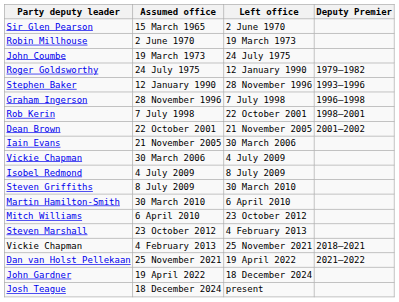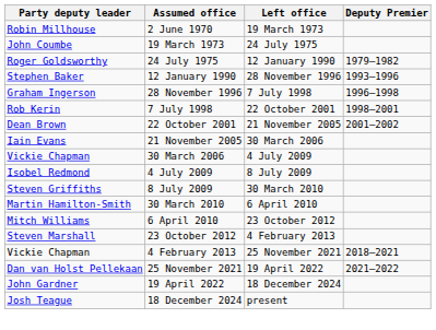- row: Sir Glen Pearson | 15 March 1965 | 2 June 1970
